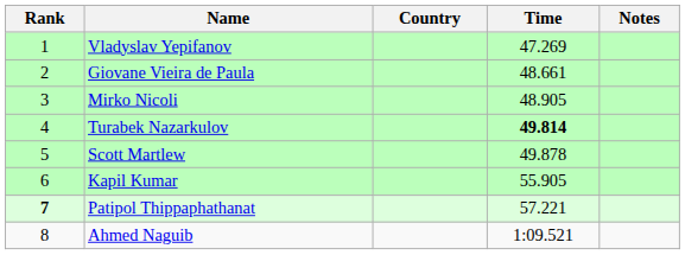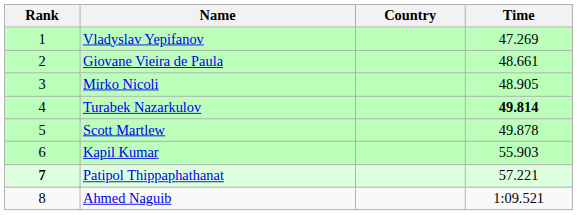- column: Notes
Kapil Kumar | Time: 55.905 -> 55.903
